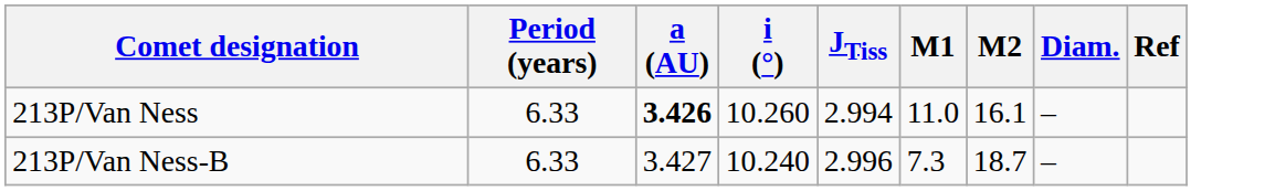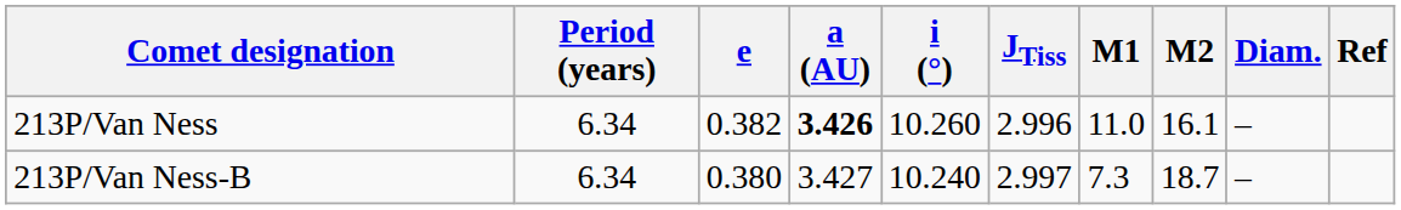+ column: e | 0.382 | 0.380
213P/Van Ness | Period (years): 6.33 -> 6.34
213P/Van Ness | JTiss: 2.994 -> 2.996
213P/Van Ness-B | Period (years): 6.33 -> 6.34
213P/Van Ness-B | JTiss: 2.996 -> 2.997
